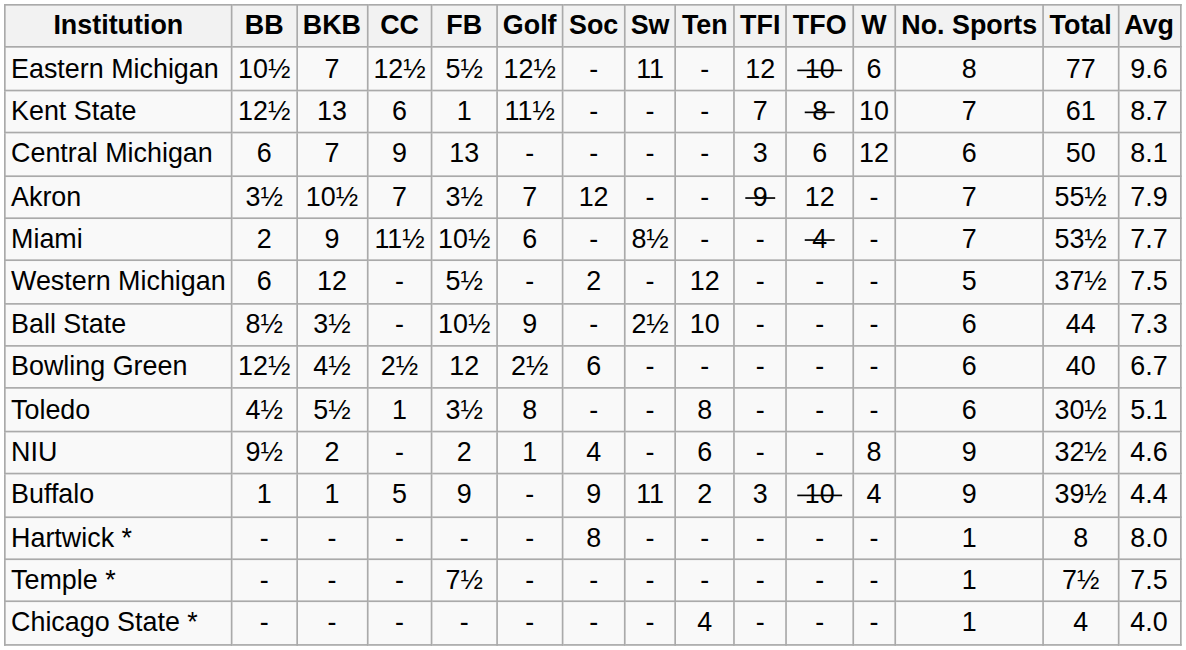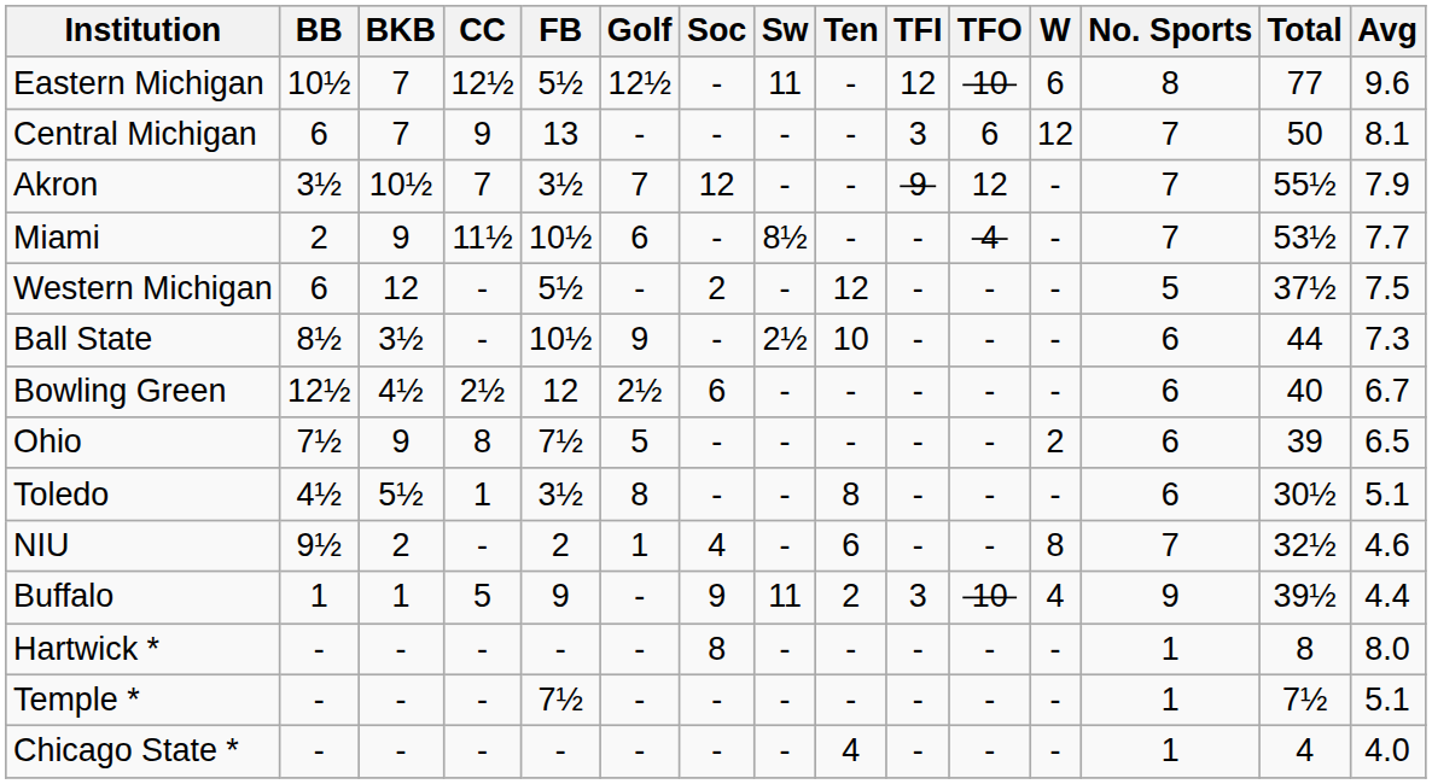- row: Kent State | 12½ | 13 | 6 | 1 | 11½ | - | - | - | 7 | 8 | 10 | 7 | 61 | 8.7
Central Michigan | No. Sports: 6 -> 7
+ row: Ohio | 7½ | 9 | 8 | 7½ | 5 | - | - | - | - | - | 2 | 6 | 39 | 6.5
NIU | No. Sports: 9 -> 7
Temple * | Avg: 7.5 -> 5.1
